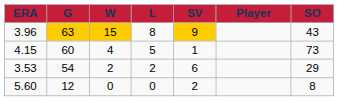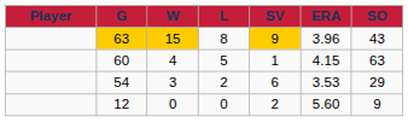columns swapped: Player <-> ERA
60 | SO: 73 -> 63
54 | W: 2 -> 3
12 | SO: 8 -> 9
